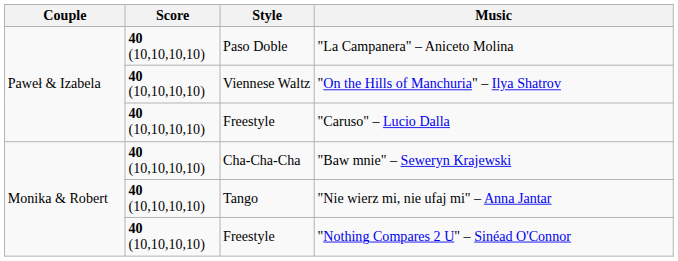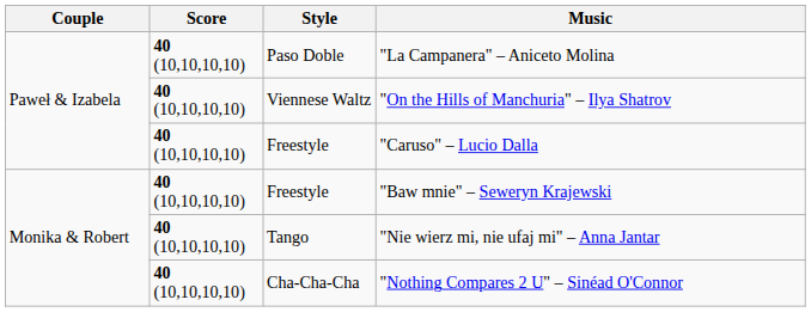"Baw mnie" – Seweryn Krajewski | Style: Cha-Cha-Cha -> Freestyle
"Nothing Compares 2 U" – Sinéad O'Connor | Style: Freestyle -> Cha-Cha-Cha
